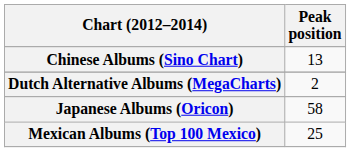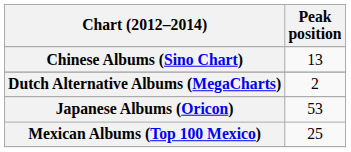Japanese Albums (Oricon) | Peak position: 58 -> 53
